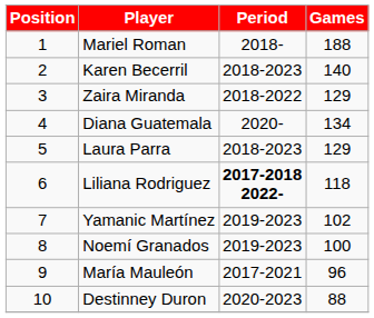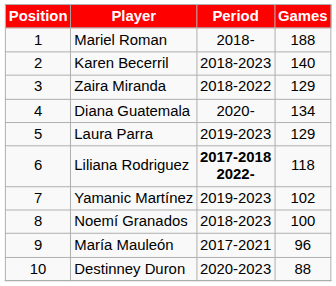Laura Parra | Period: 2018-2023 -> 2019-2023
Noemí Granados | Period: 2019-2023 -> 2018-2023
